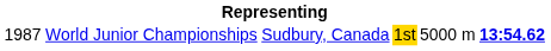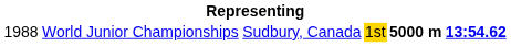World Junior Championships | column 1: 1987 -> 1988
World Junior Championships | column 5: normal -> bold
